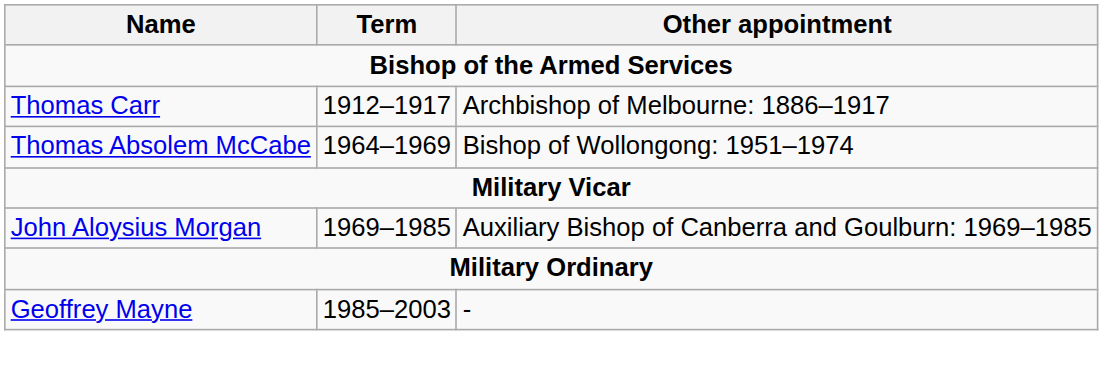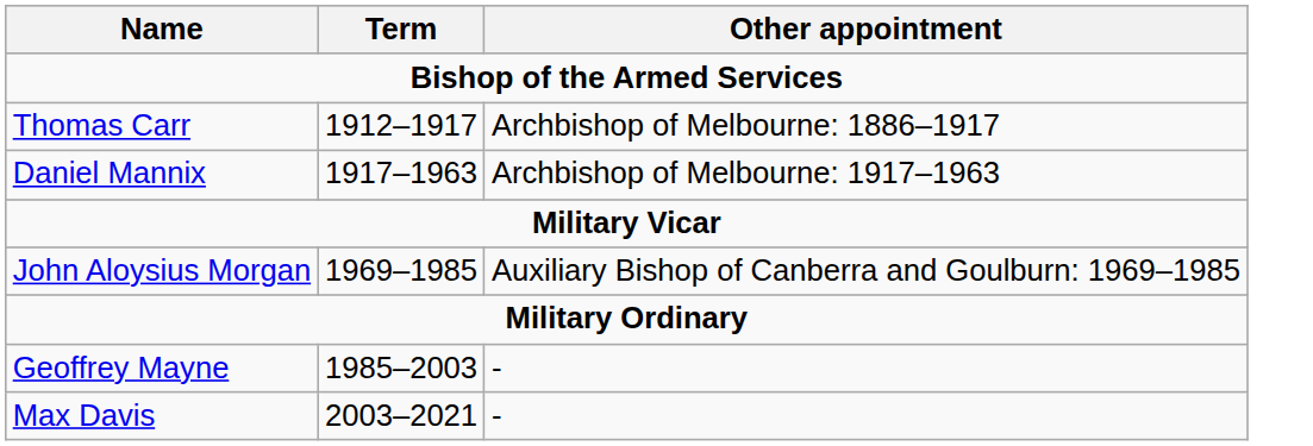+ row: Daniel Mannix | 1917–1963 | Archbishop of Melbourne: 1917–1963
- row: Thomas Absolem McCabe | 1964–1969 | Bishop of Wollongong: 1951–1974
+ row: Max Davis | 2003–2021 | -
